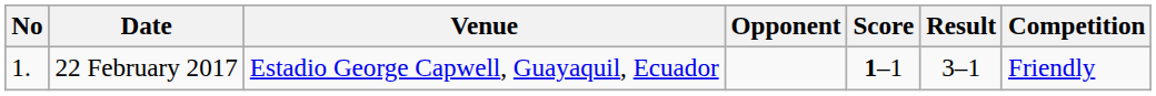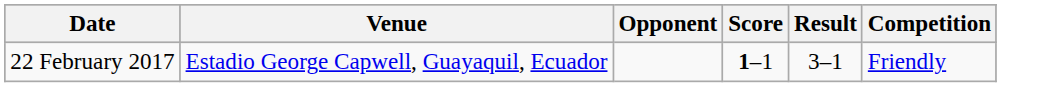- column: No | 1.
